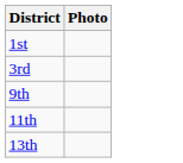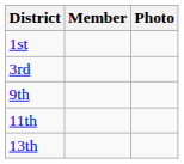+ column: Member
